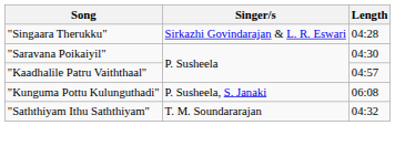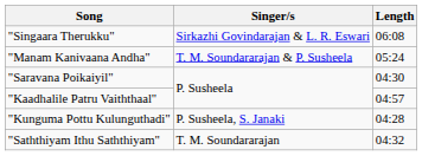"Singaara Therukku" | Length: 04:28 -> 06:08
+ row: "Manam Kanivaana Andha" | T. M. Soundararajan & P. Susheela | 05:24
"Kunguma Pottu Kulunguthadi" | Length: 06:08 -> 04:28
